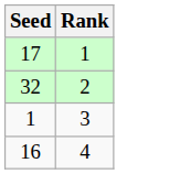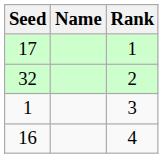+ column: Name
